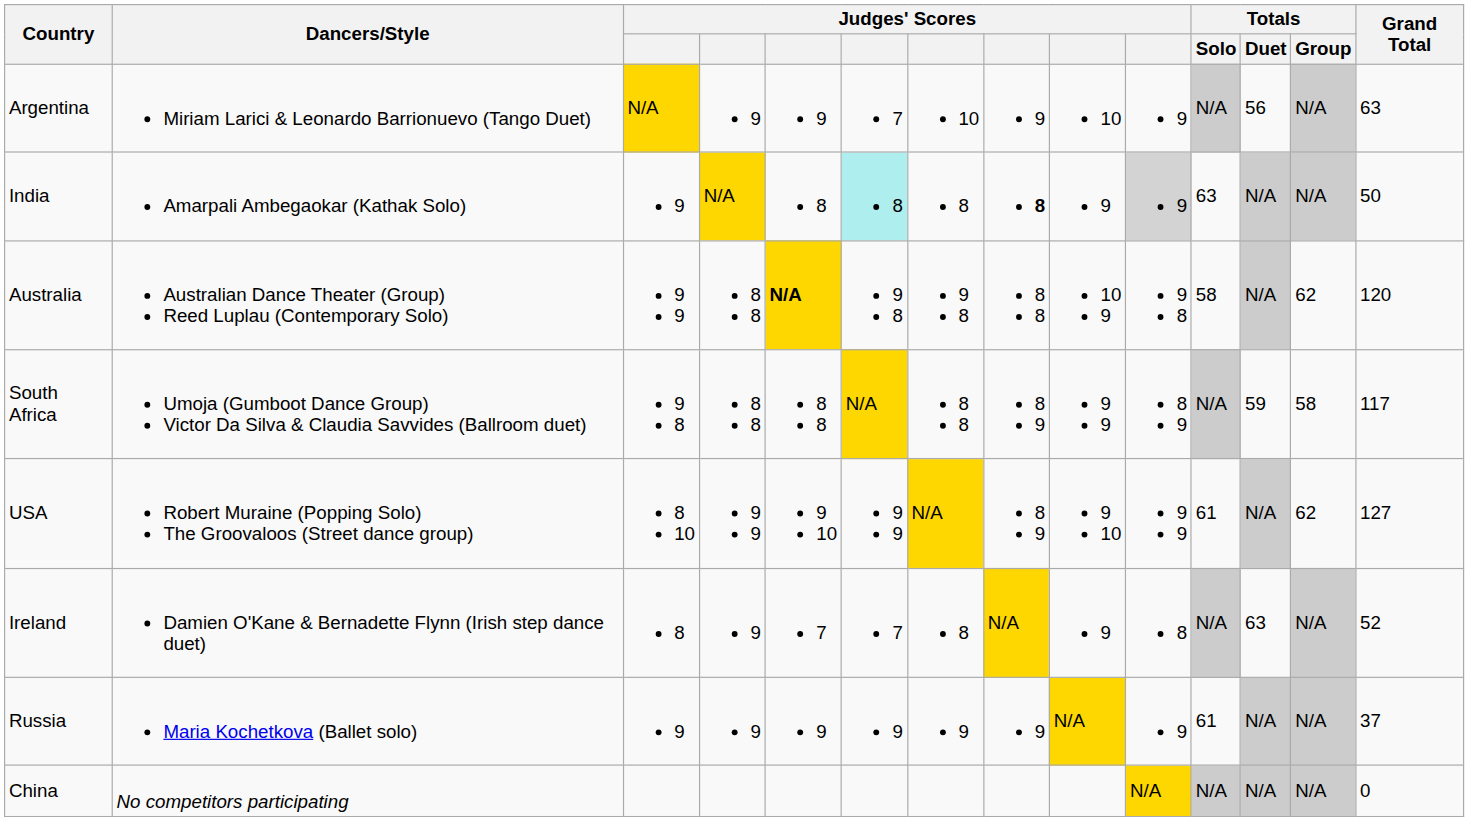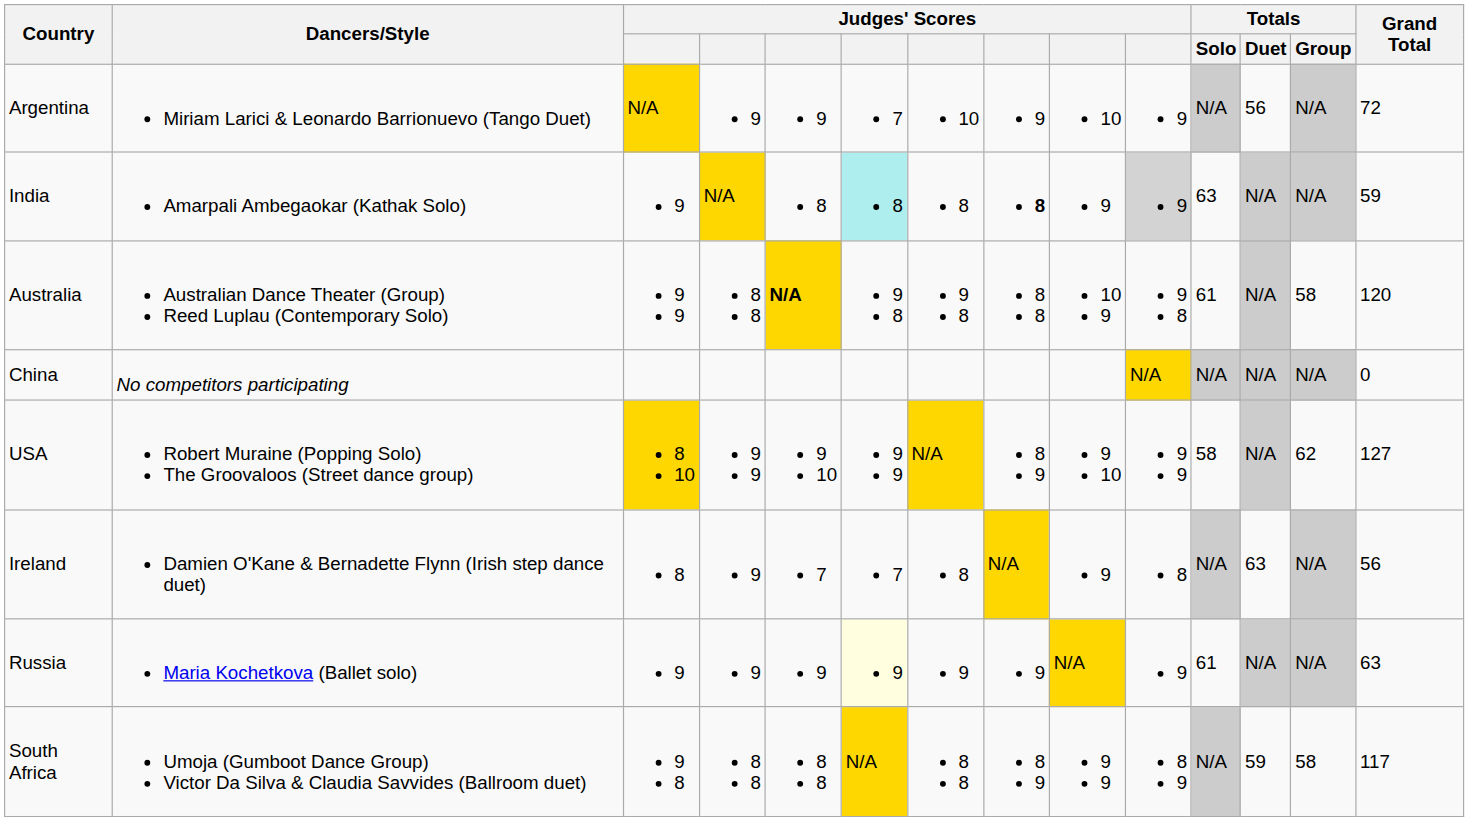Argentina | Grand Total: 63 -> 72
India | Grand Total: 50 -> 59
Australia | Totals / Solo: 58 -> 61
Australia | Totals / Group: 62 -> 58
rows swapped: South Africa <-> China
USA | column 3: no background -> gold background
USA | Totals / Solo: 61 -> 58
Ireland | Grand Total: 52 -> 56
Russia | column 6: no background -> lightyellow background
Russia | Grand Total: 37 -> 63
